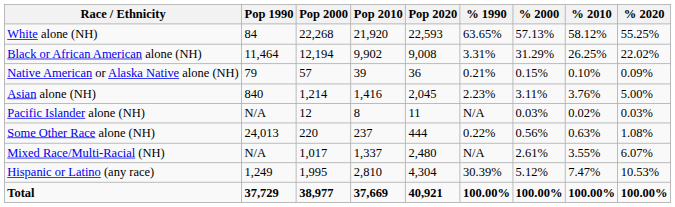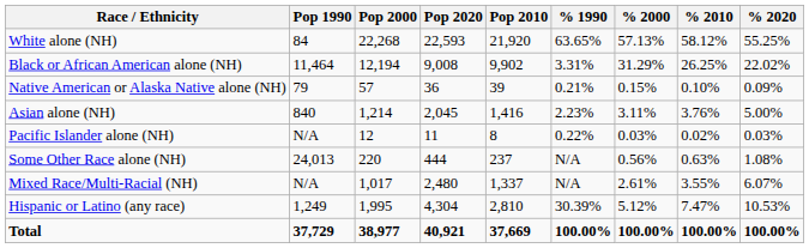columns swapped: Pop 2010 <-> Pop 2020
Pacific Islander alone (NH) | % 1990: N/A -> 0.22%
Some Other Race alone (NH) | % 1990: 0.22% -> N/A
